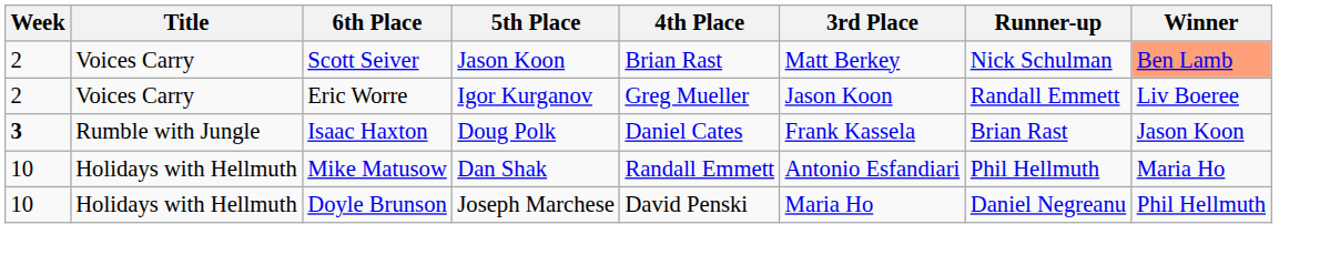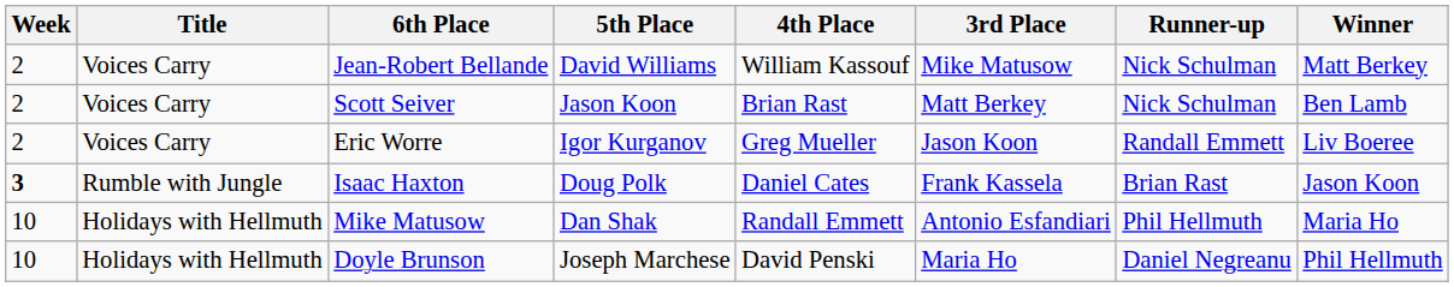+ row: 2 | Voices Carry | Jean-Robert Bellande | David Williams | William Kassouf | Mike Matusow | Nick Schulman | Matt Berkey
Scott Seiver | Winner: lightsalmon background -> no background
